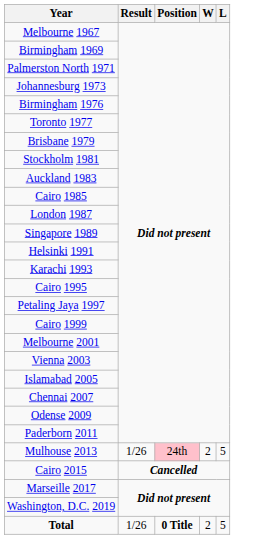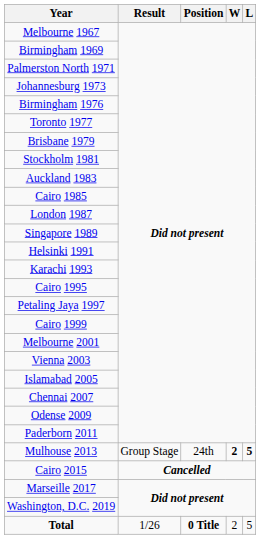Mulhouse 2013 | Result: 1/26 -> Group Stage
Mulhouse 2013 | Position: pink background -> no background
Mulhouse 2013 | W: normal -> bold
Mulhouse 2013 | L: normal -> bold
